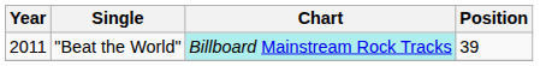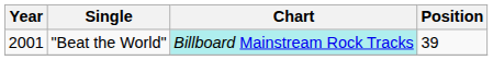"Beat the World" | Year: 2011 -> 2001
